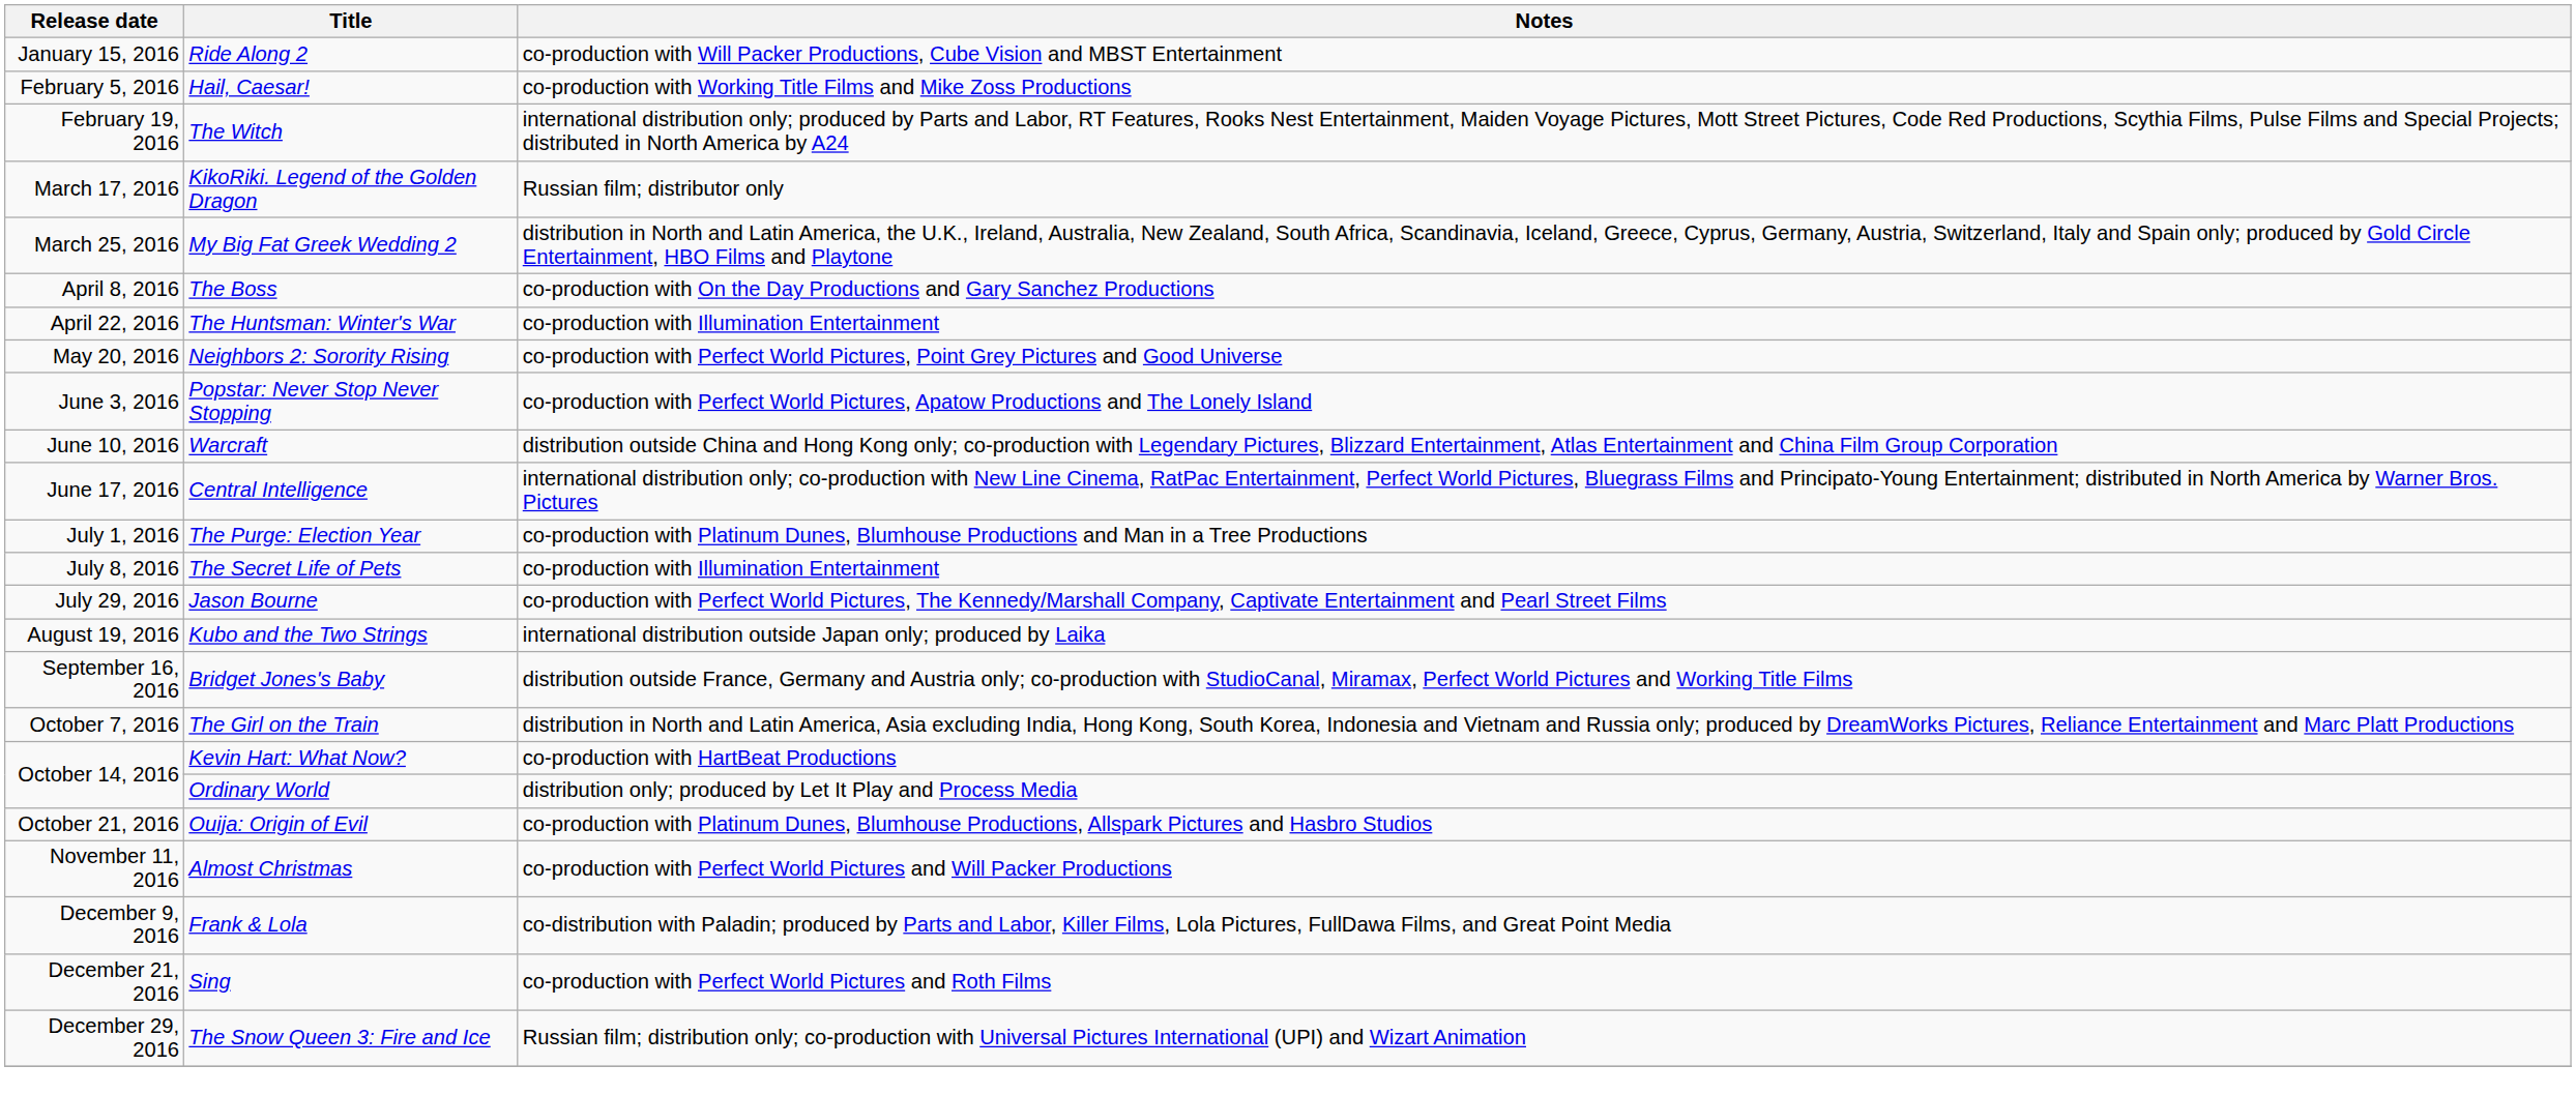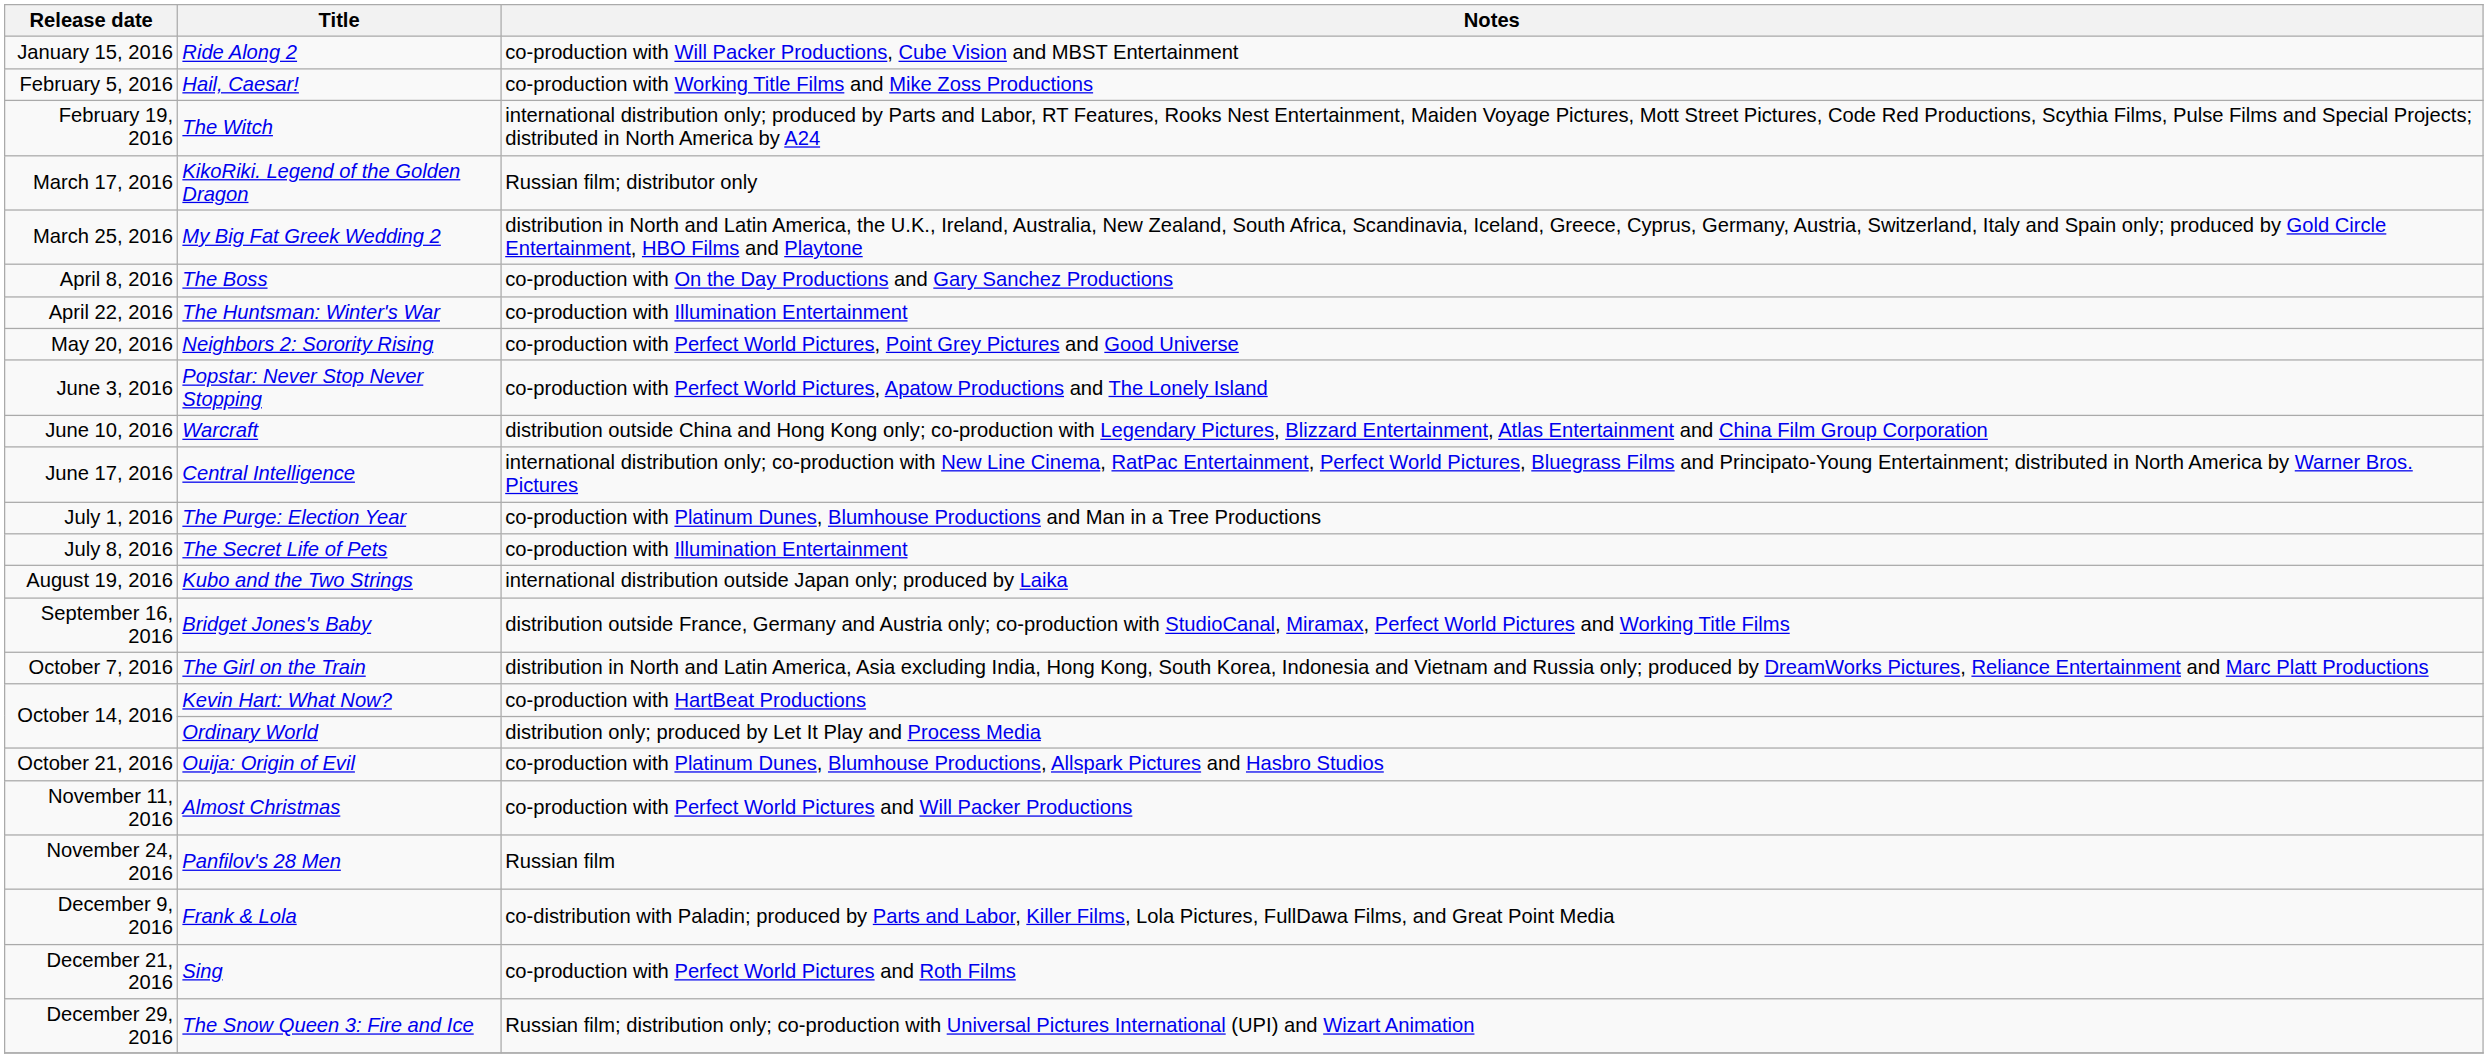- row: July 29, 2016 | Jason Bourne | co-production with Perfect World Pictures, The Kennedy/Marshall Company, Captivate Entertainment and Pearl Street Films
+ row: November 24, 2016 | Panfilov's 28 Men | Russian film
